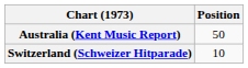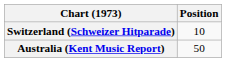rows swapped: Australia (Kent Music Report) <-> Switzerland (Schweizer Hitparade)
